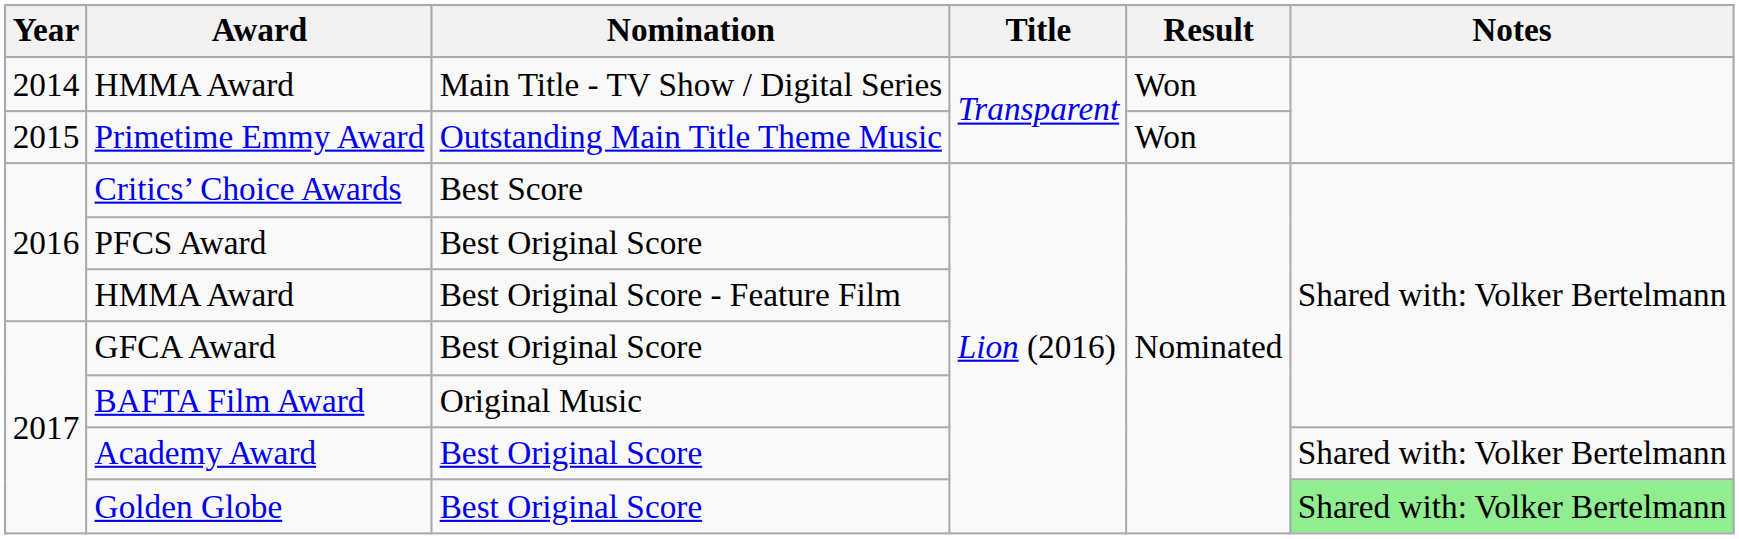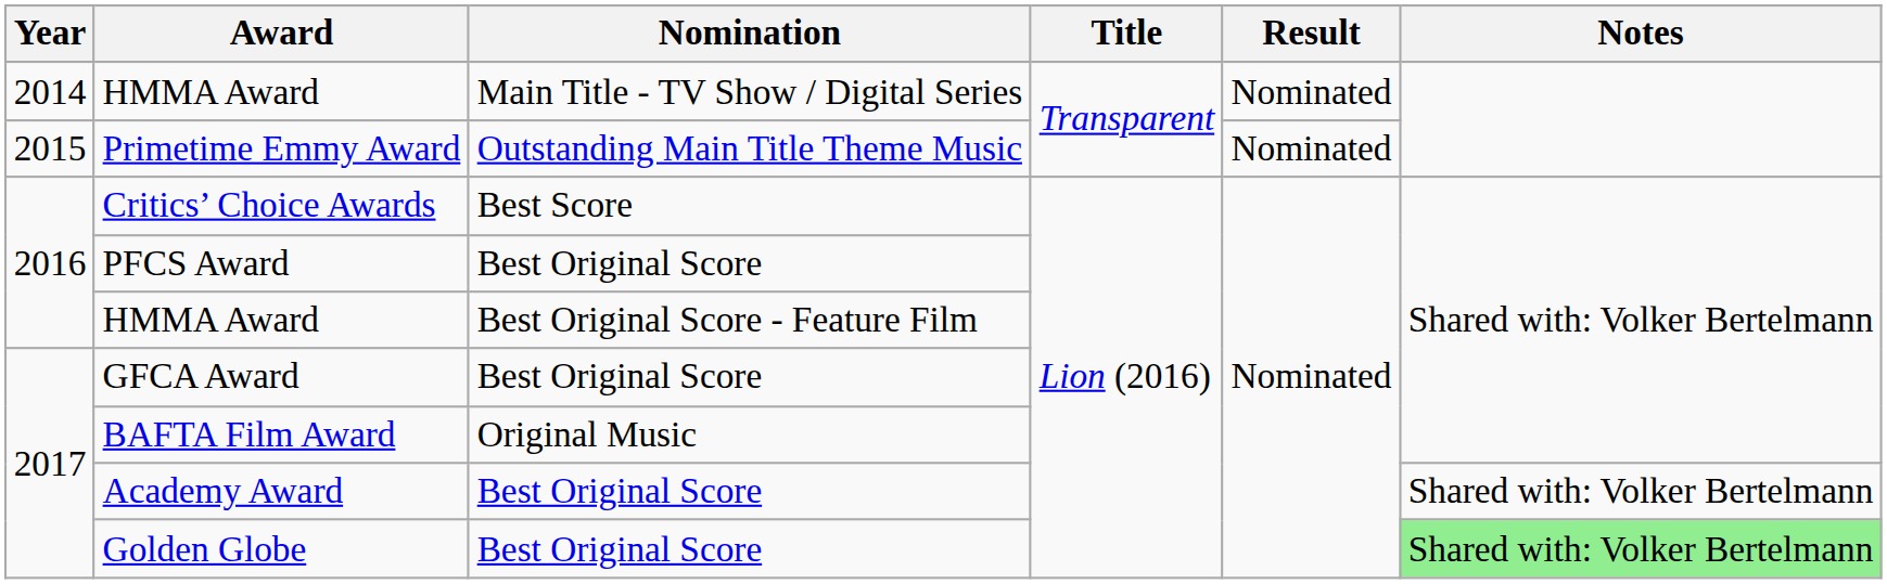HMMA Award / Main Title - TV Show / Digital Series | Result: Won -> Nominated
Primetime Emmy Award | Result: Won -> Nominated
